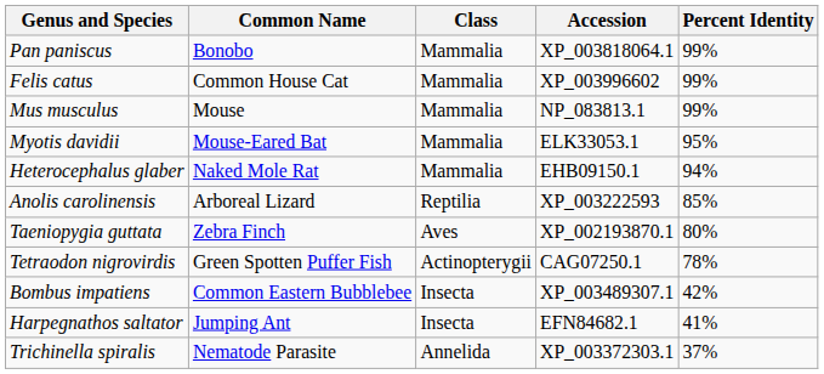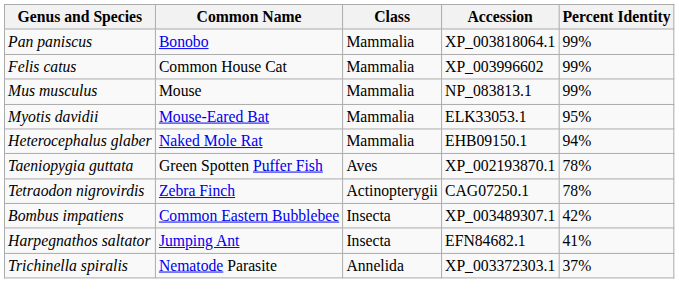- row: Anolis carolinensis | Arboreal Lizard | Reptilia | XP_003222593 | 85%
Taeniopygia guttata | Common Name: Zebra Finch -> Green Spotten Puffer Fish
Taeniopygia guttata | Percent Identity: 80% -> 78%
Tetraodon nigrovirdis | Common Name: Green Spotten Puffer Fish -> Zebra Finch
